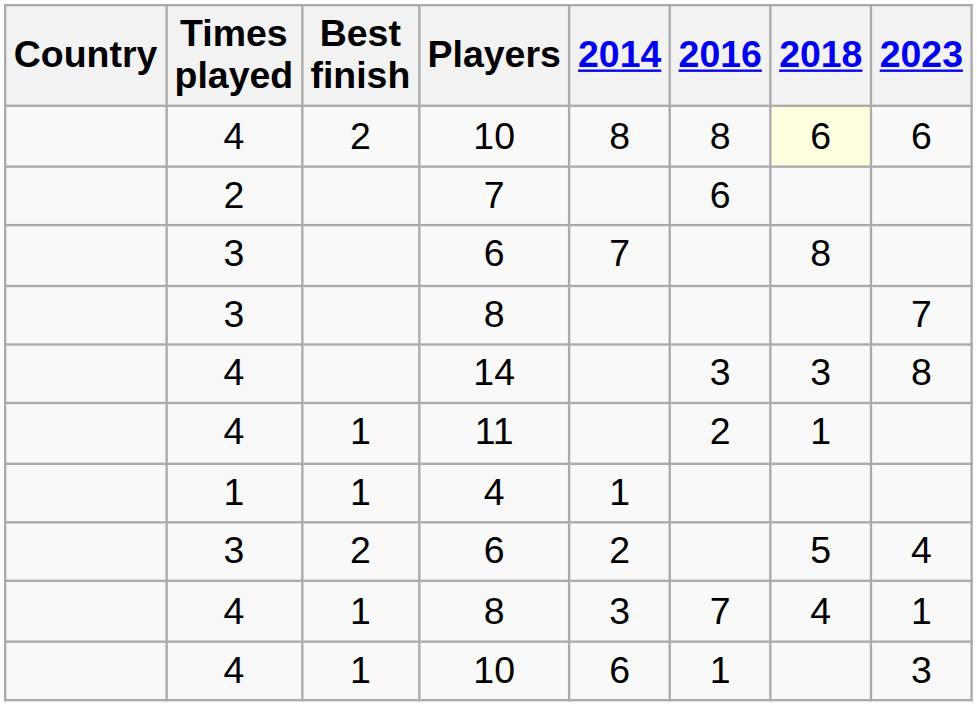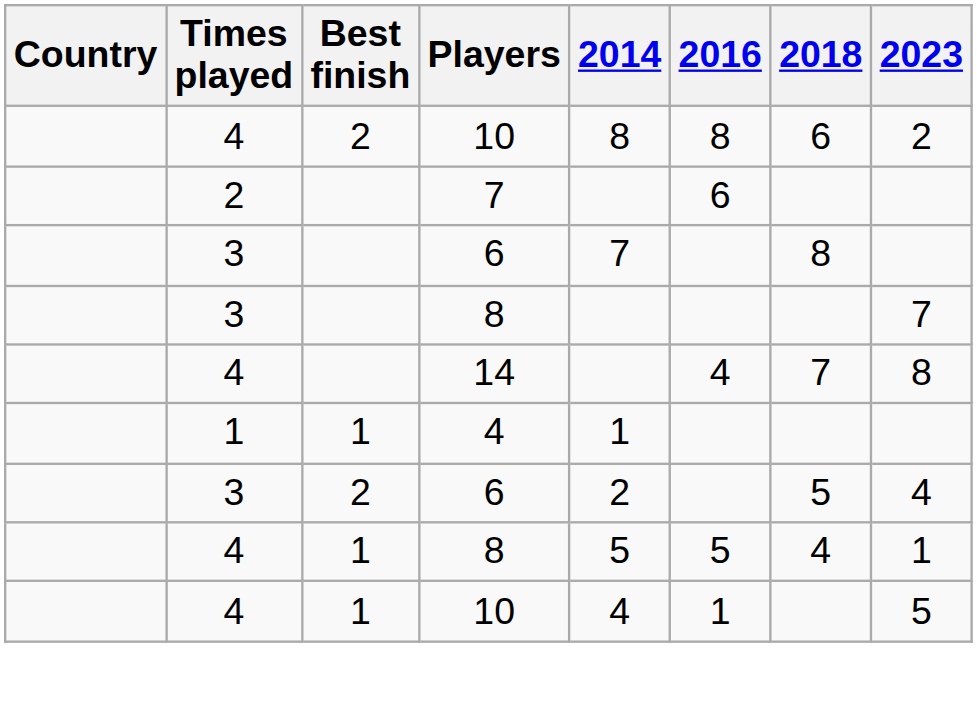2 / 10 | 2018: lightyellow background -> no background
2 / 10 | 2023: 6 -> 2
14 | 2016: 3 -> 4
14 | 2018: 3 -> 7
- row: 4 | 1 | 11 | 2 | 1
1 / 8 | 2014: 3 -> 5
1 / 8 | 2016: 7 -> 5
1 / 10 | 2014: 6 -> 4
1 / 10 | 2023: 3 -> 5
